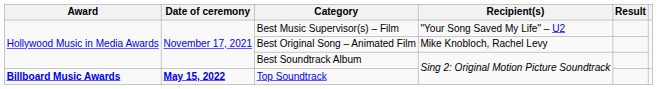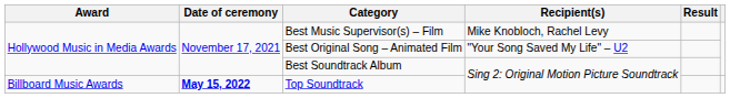Best Music Supervisor(s) – Film | Recipient(s): "Your Song Saved My Life" – U2 -> Mike Knobloch, Rachel Levy
Best Original Song – Animated Film | Recipient(s): Mike Knobloch, Rachel Levy -> "Your Song Saved My Life" – U2
Top Soundtrack | Award: bold -> normal
